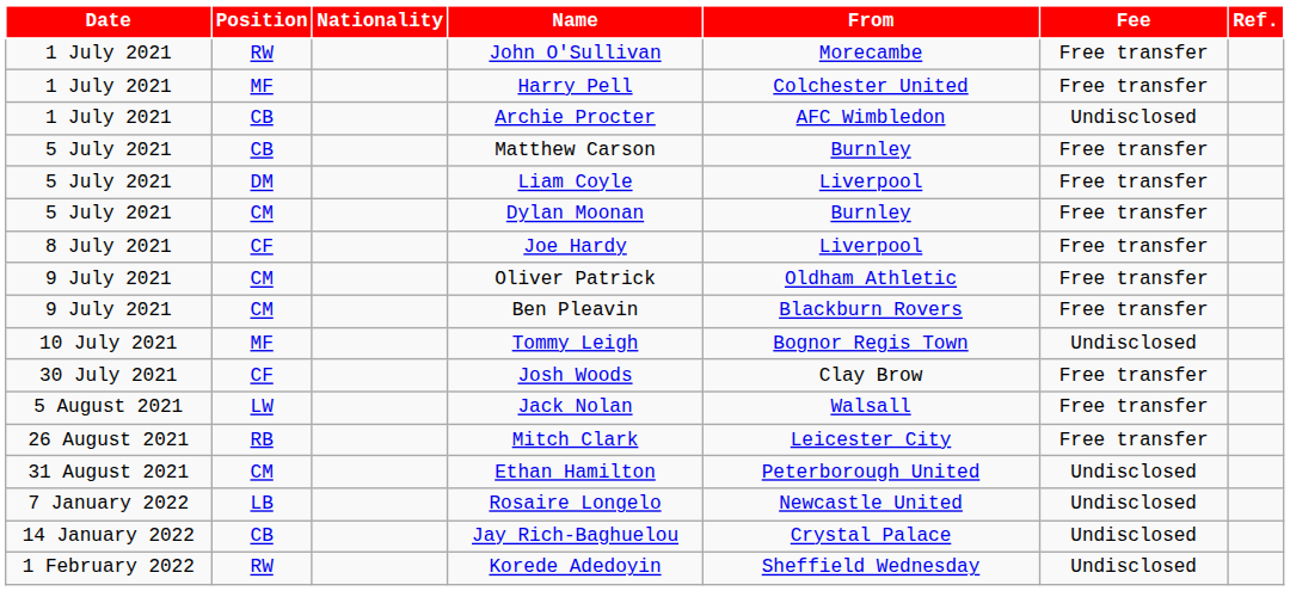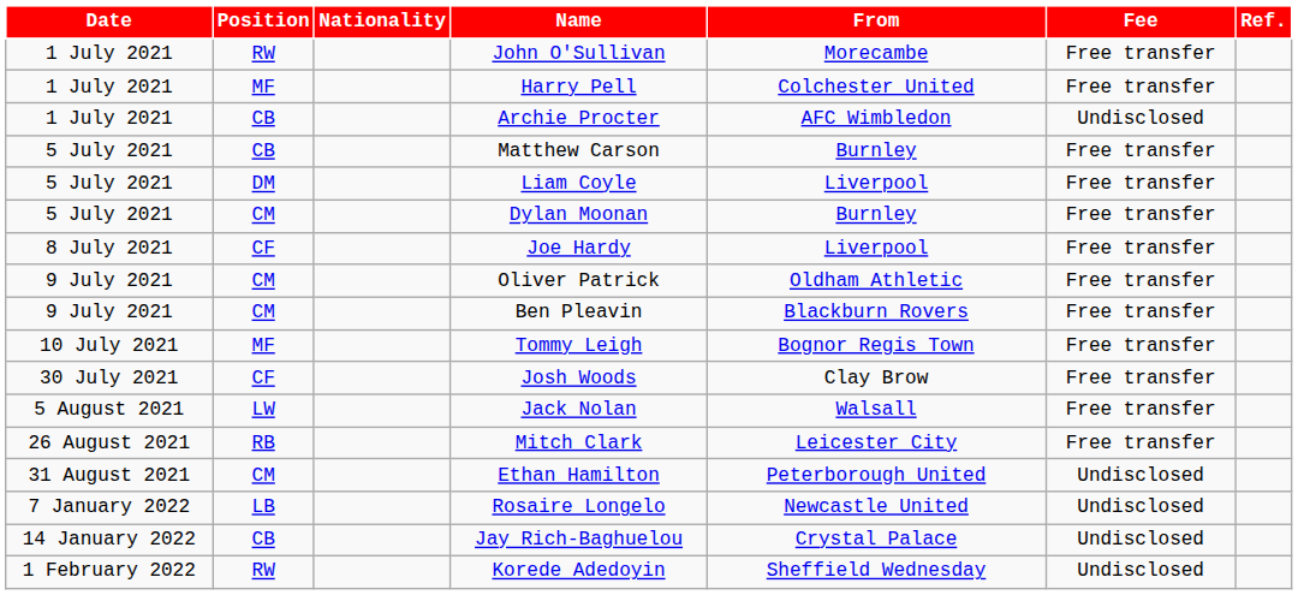Tommy Leigh | Fee: Undisclosed -> Free transfer
